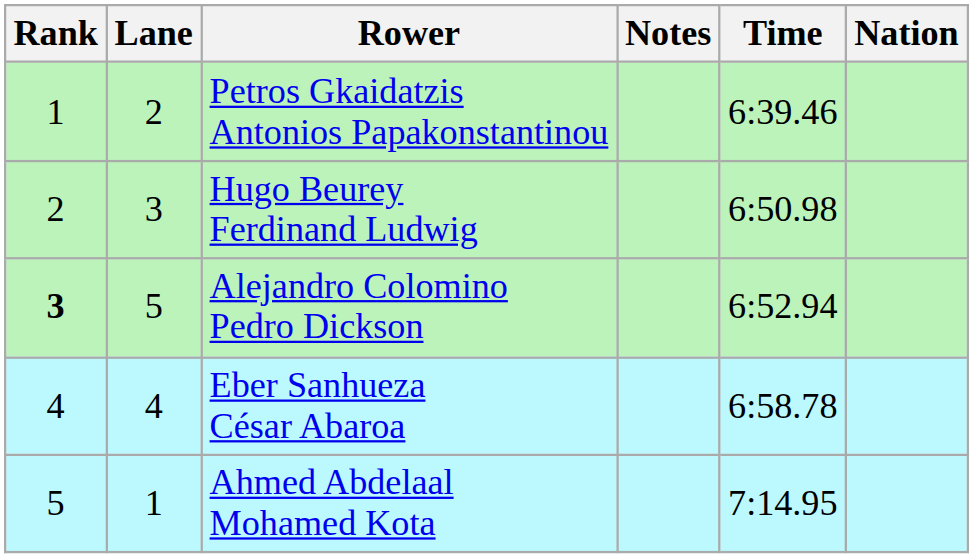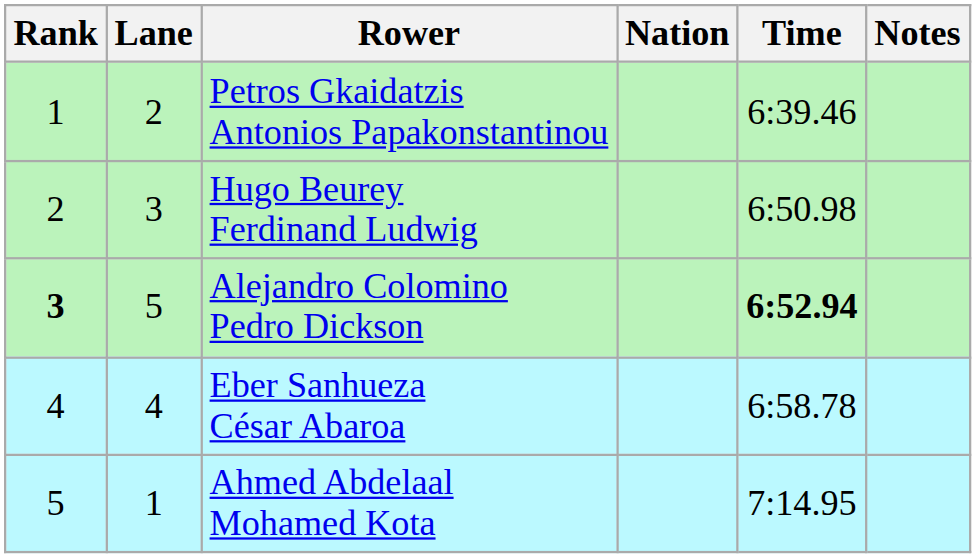columns swapped: Nation <-> Notes
Alejandro Colomino Pedro Dickson | Time: normal -> bold
